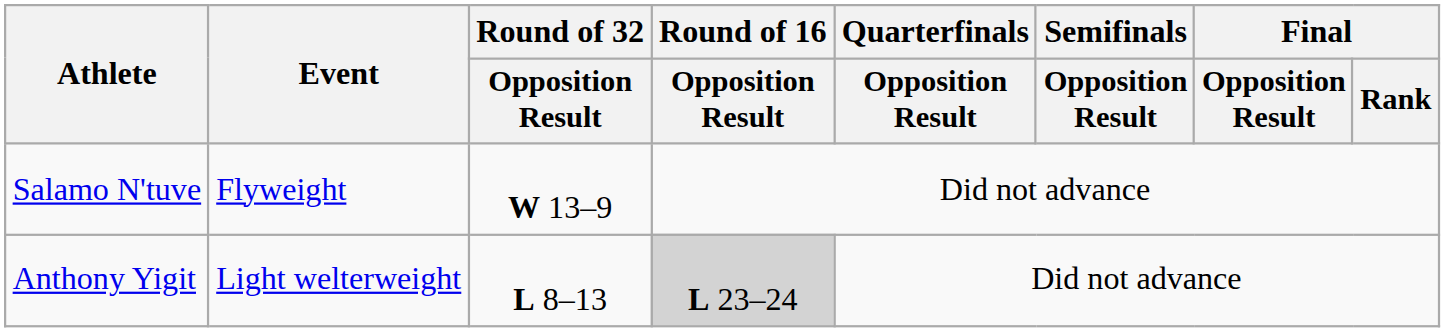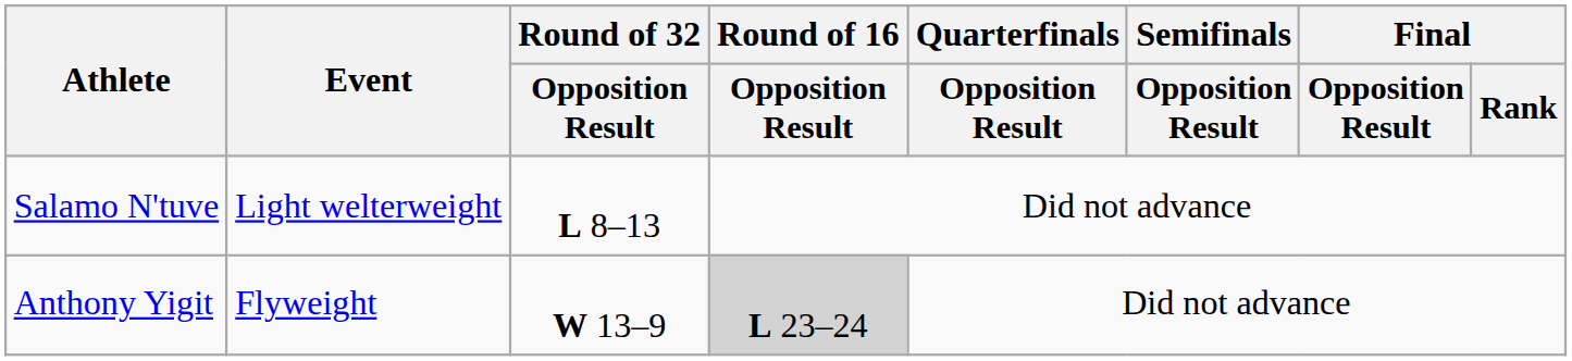Salamo N'tuve | Event: Flyweight -> Light welterweight
Salamo N'tuve | Round of 32 / Opposition Result: W 13–9 -> L 8–13
Anthony Yigit | Event: Light welterweight -> Flyweight
Anthony Yigit | Round of 32 / Opposition Result: L 8–13 -> W 13–9
